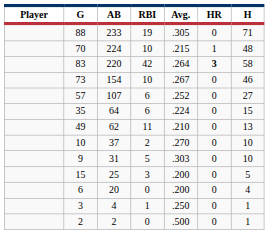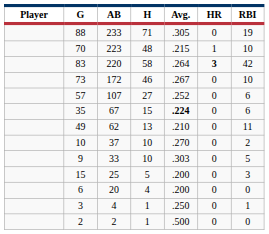columns swapped: H <-> RBI
70 | AB: 224 -> 223
73 | AB: 154 -> 172
35 | AB: 64 -> 67
35 | Avg.: normal -> bold
9 | AB: 31 -> 33
